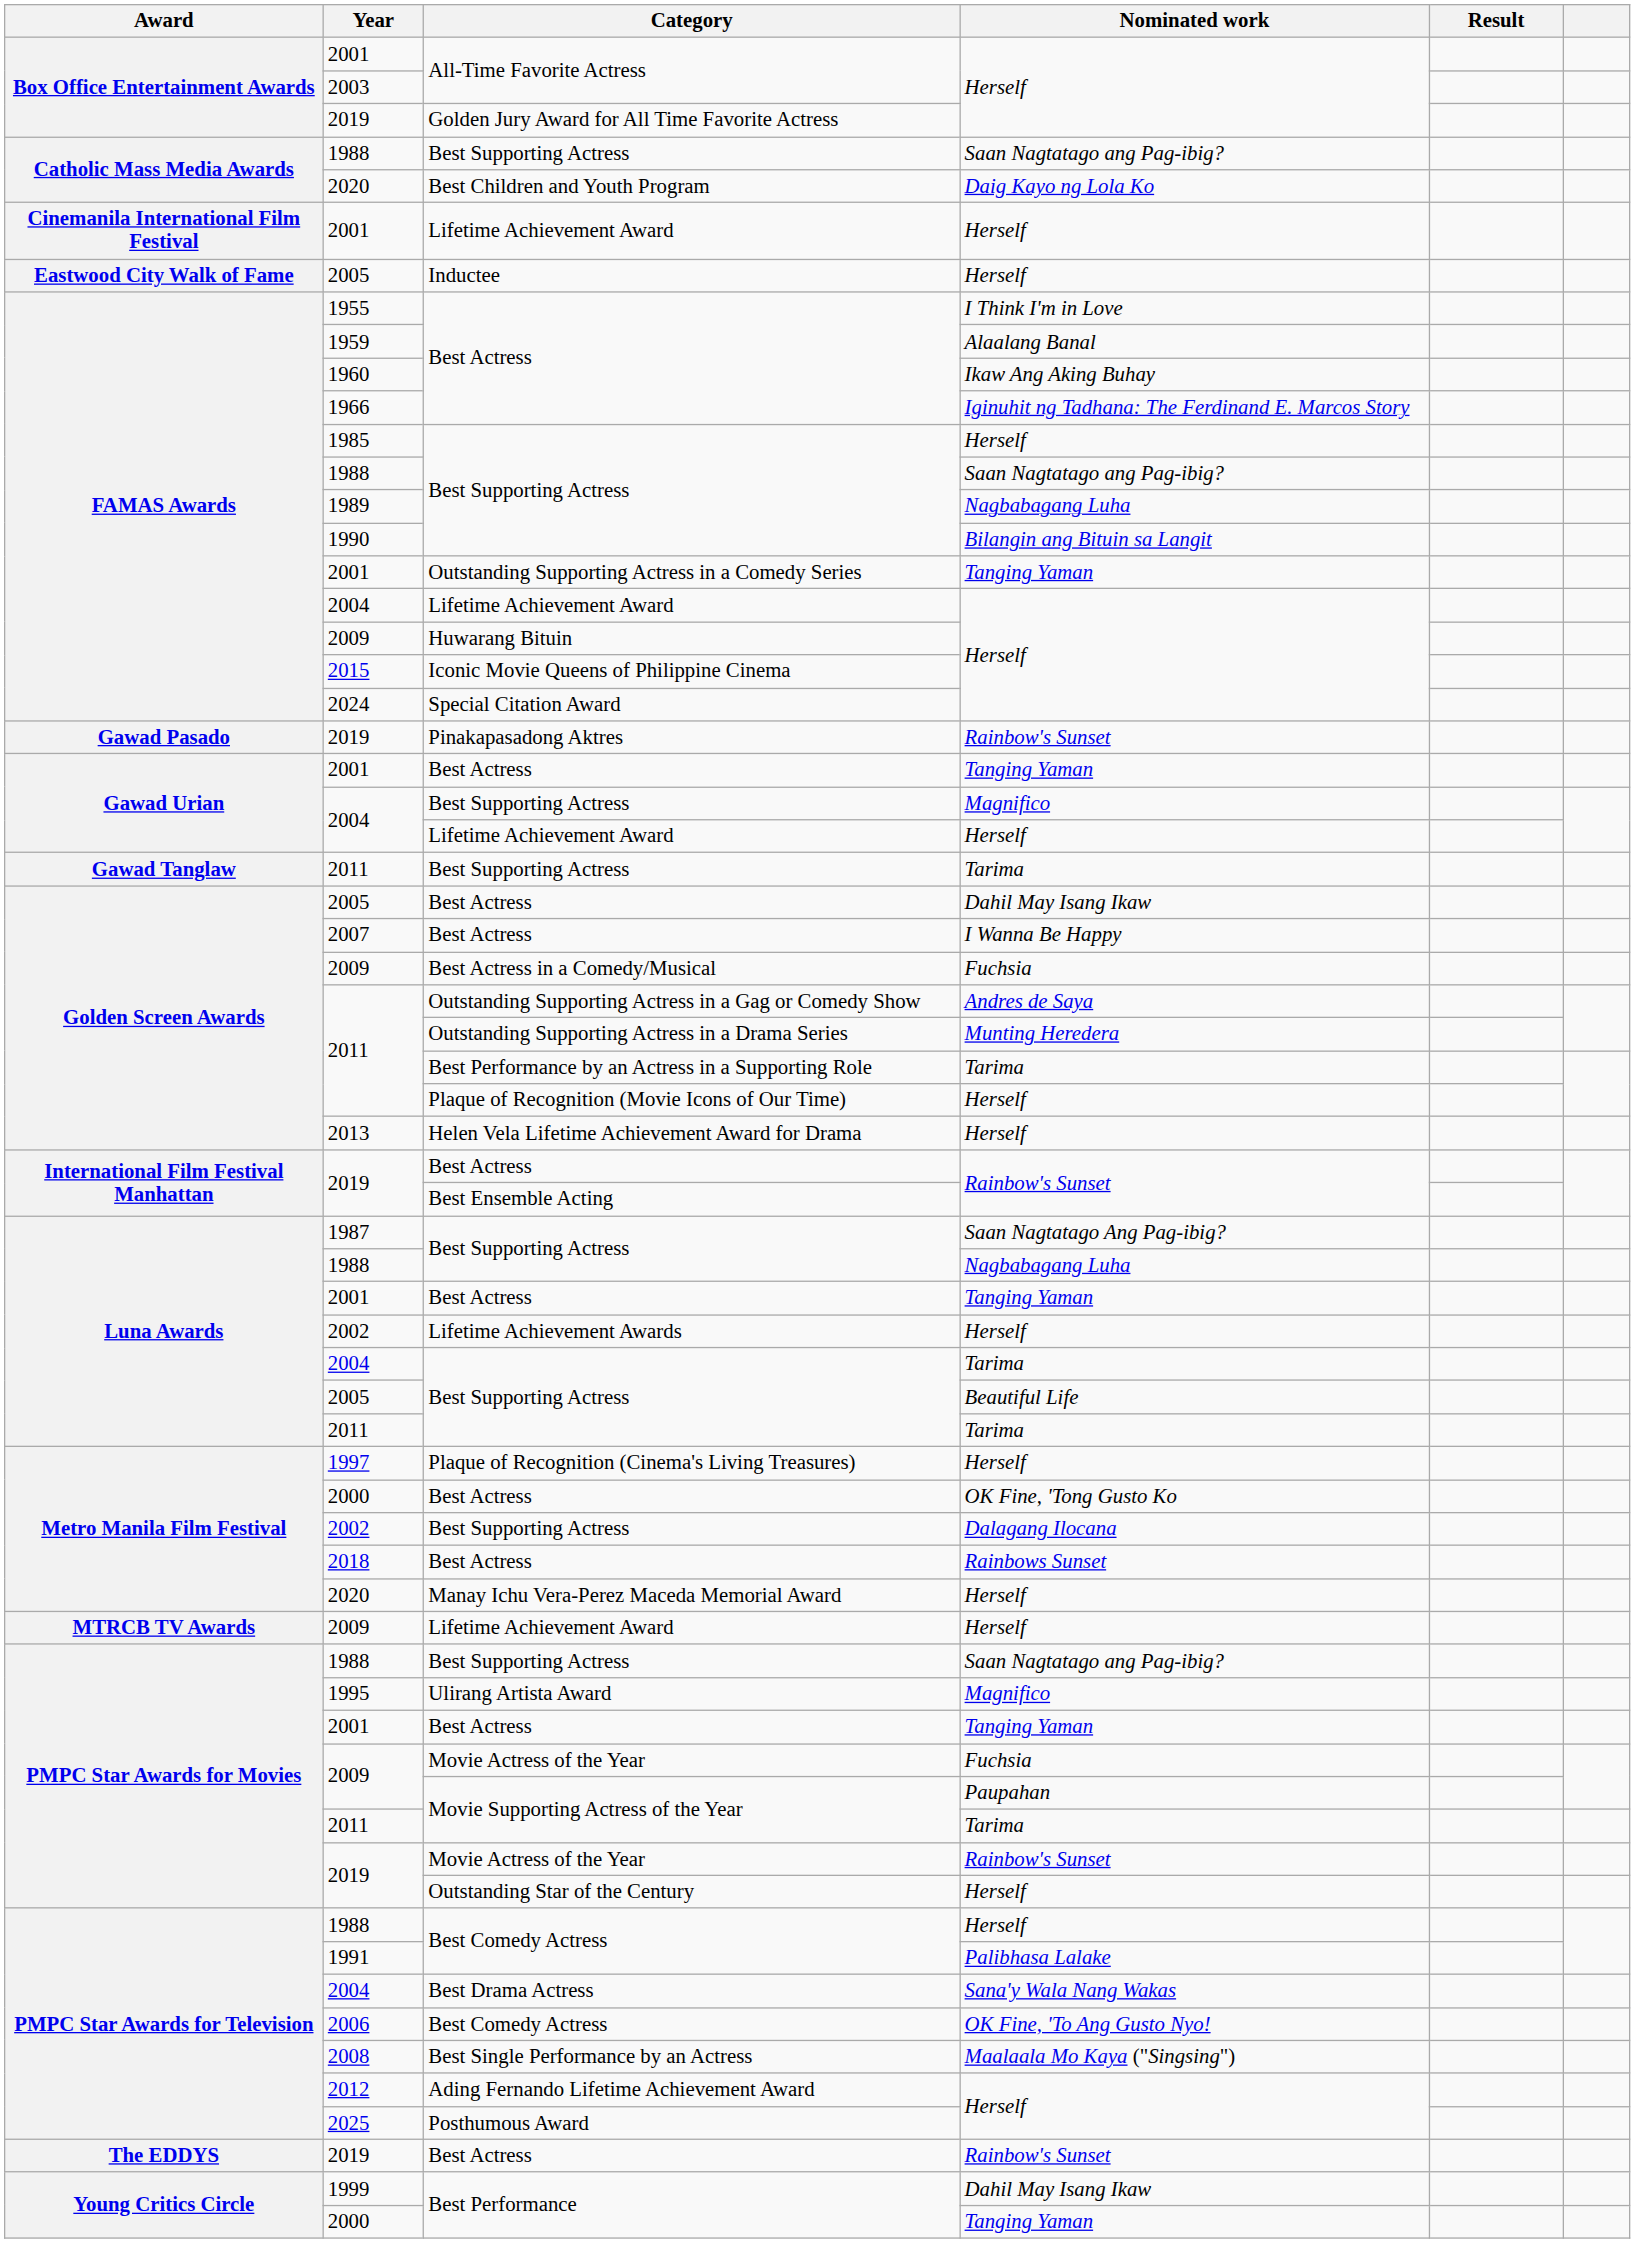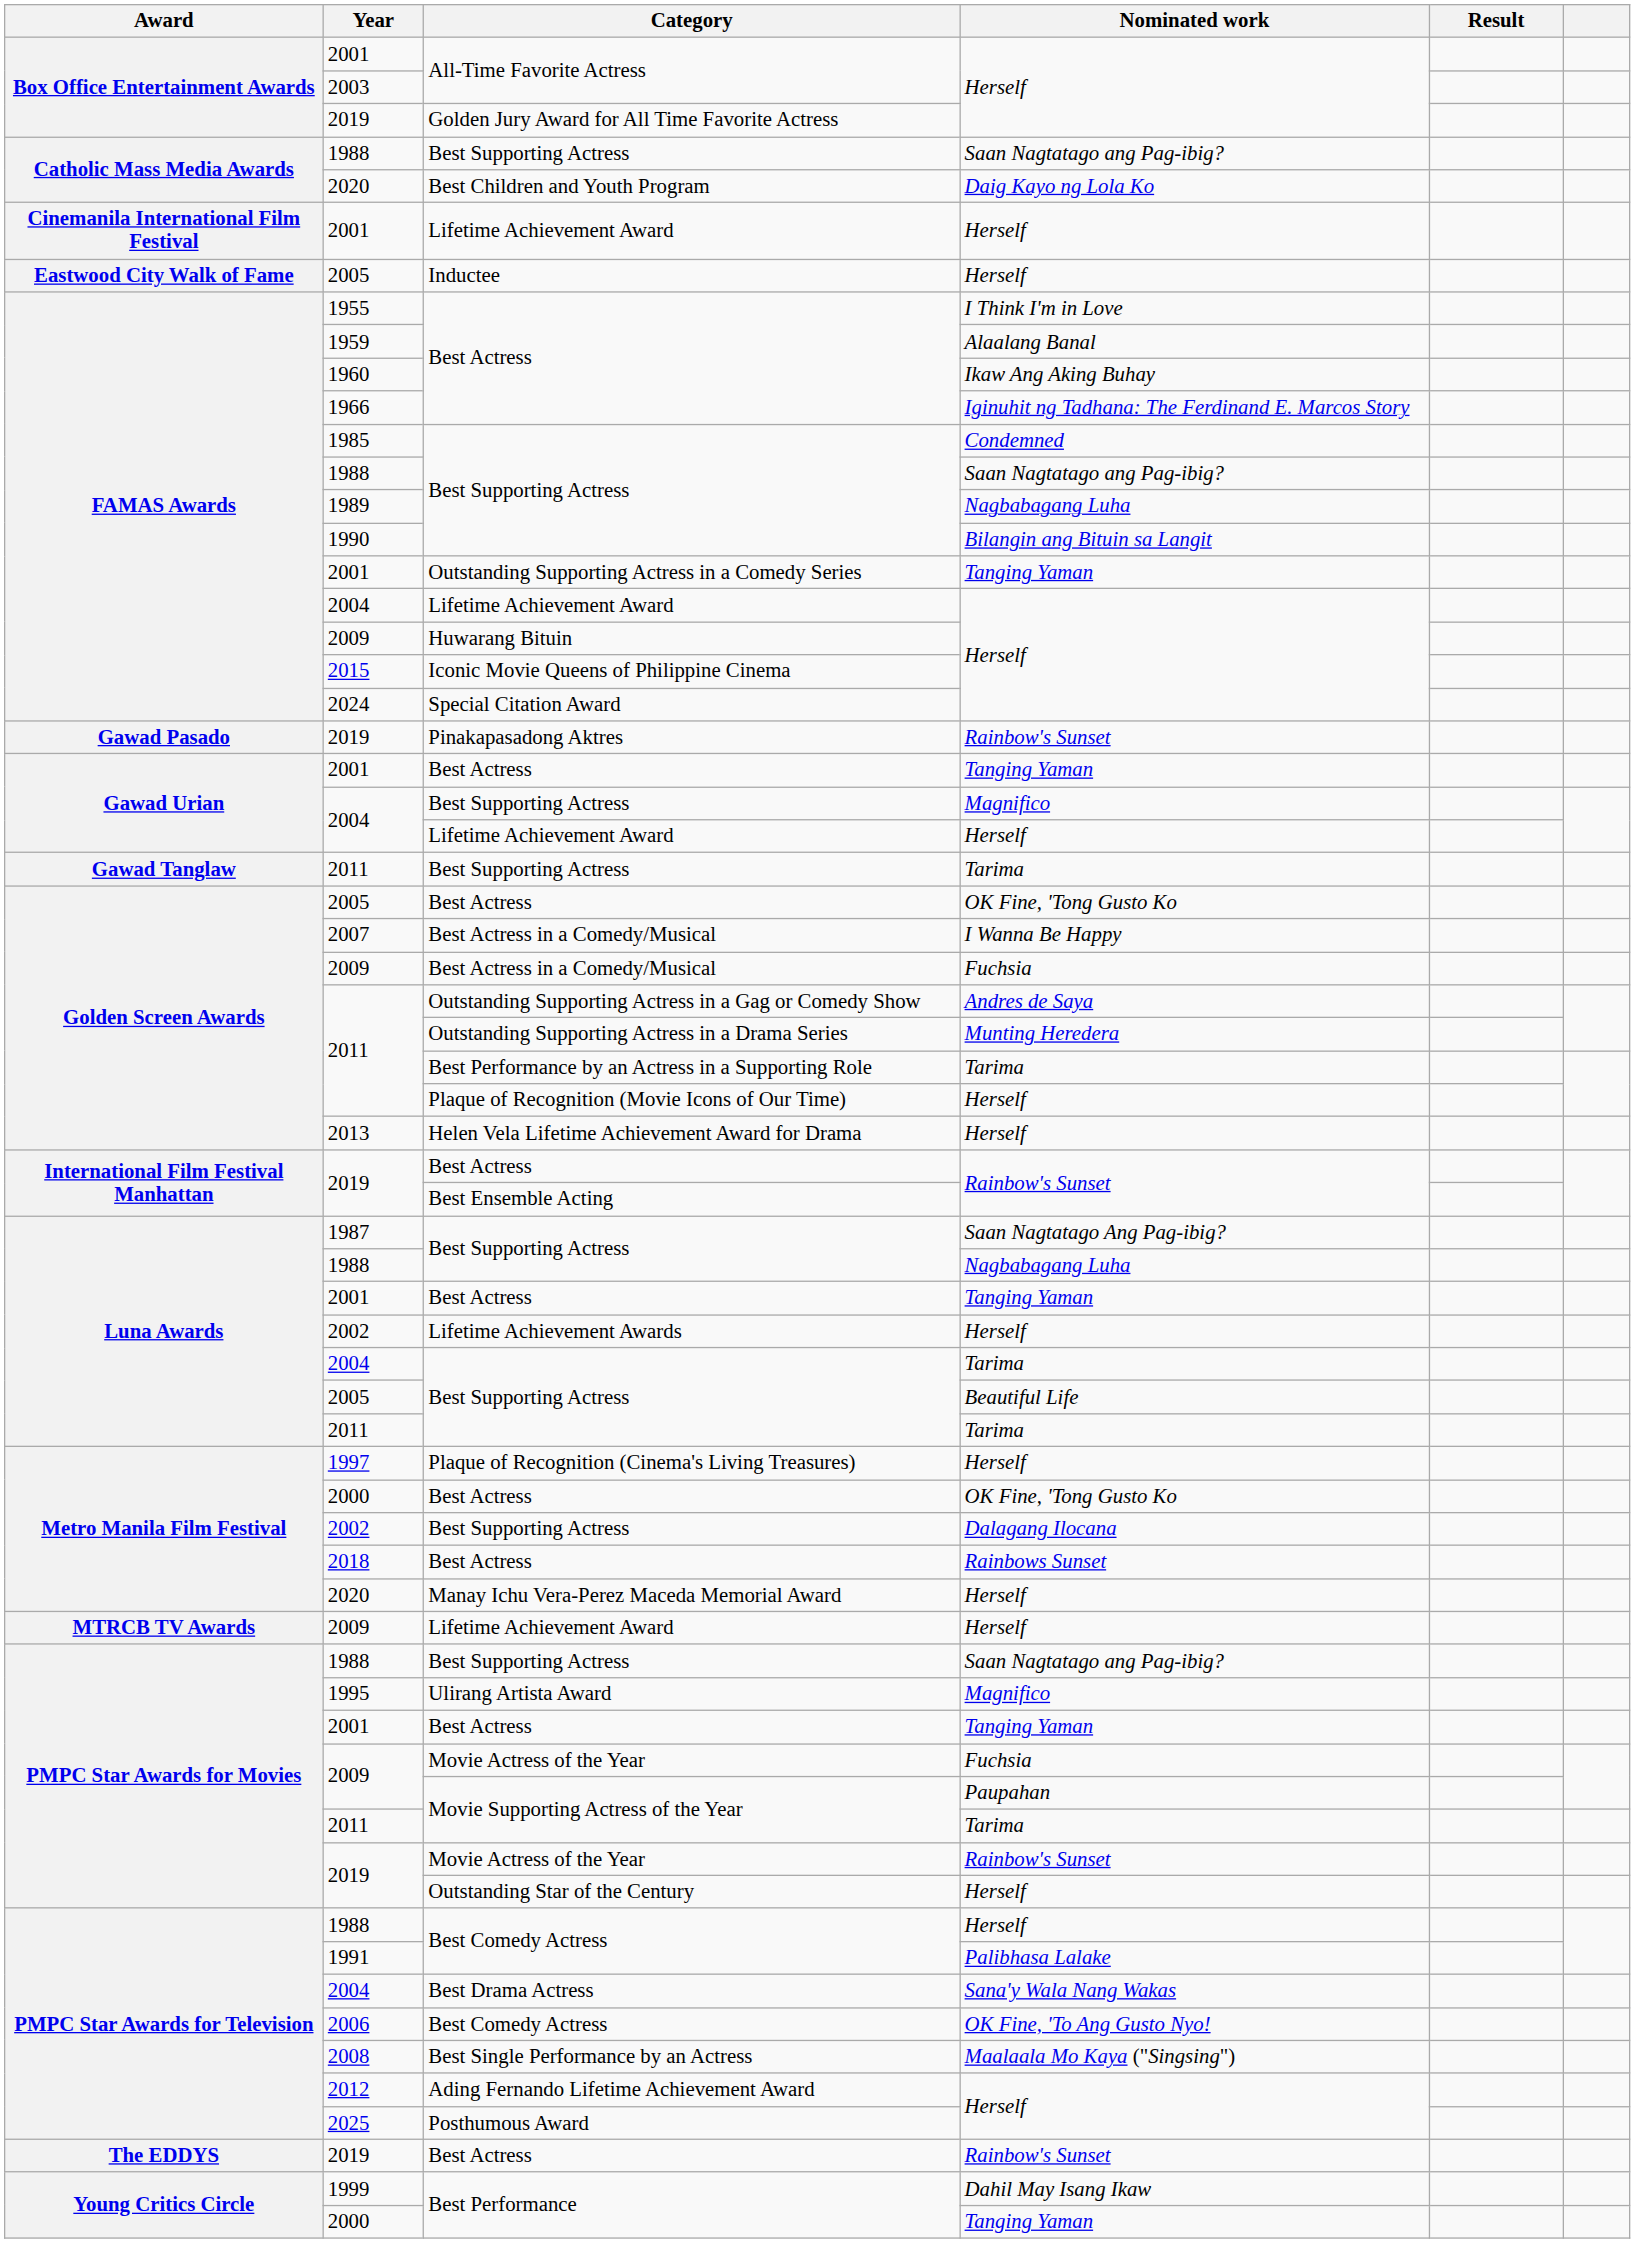1985 | Nominated work: Herself -> Condemned
Golden Screen Awards / 2005 | Nominated work: Dahil May Isang Ikaw -> OK Fine, 'Tong Gusto Ko
2007 | Category: Best Actress -> Best Actress in a Comedy/Musical
